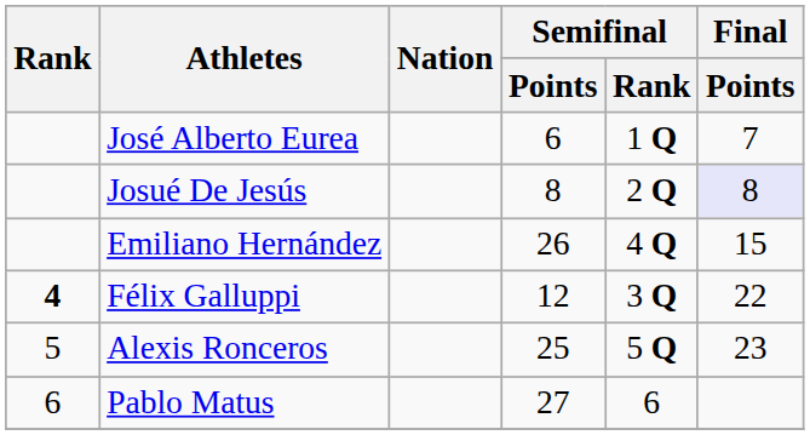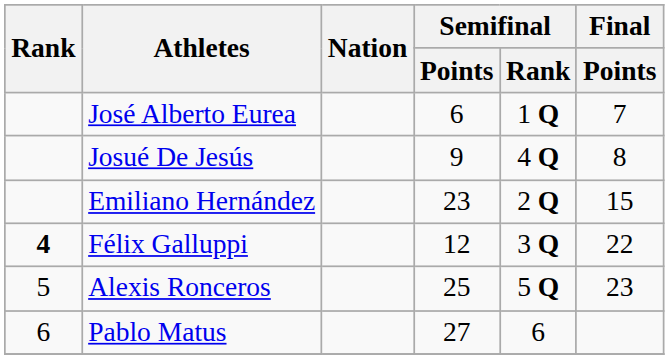Josué De Jesús | Semifinal / Points: 8 -> 9
Josué De Jesús | Semifinal / Rank: 2 Q -> 4 Q
Josué De Jesús | Final / Points: lavender background -> no background
Emiliano Hernández | Semifinal / Points: 26 -> 23
Emiliano Hernández | Semifinal / Rank: 4 Q -> 2 Q
